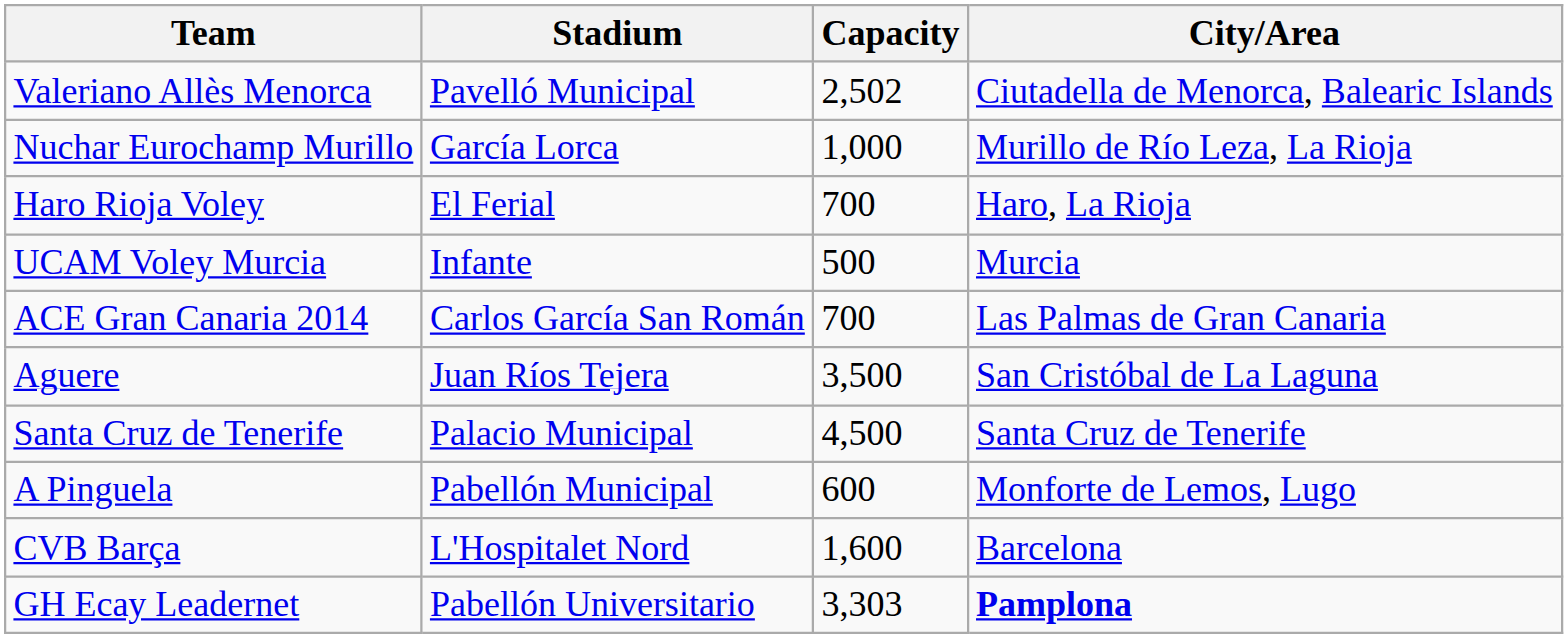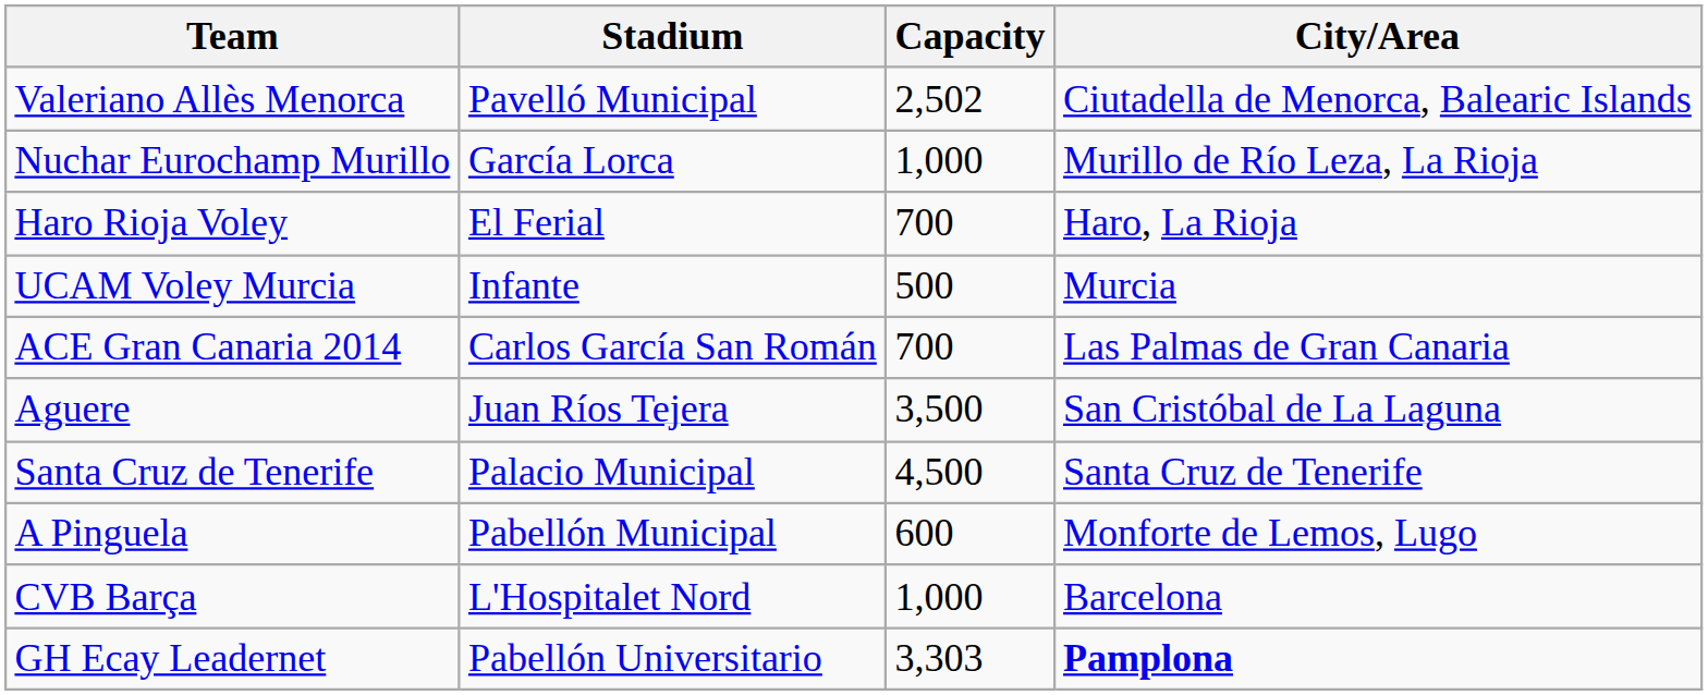CVB Barça | Capacity: 1,600 -> 1,000
